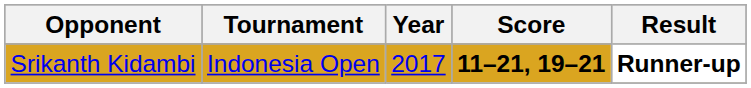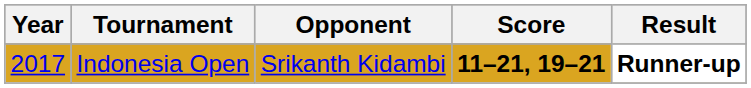columns swapped: Year <-> Opponent
